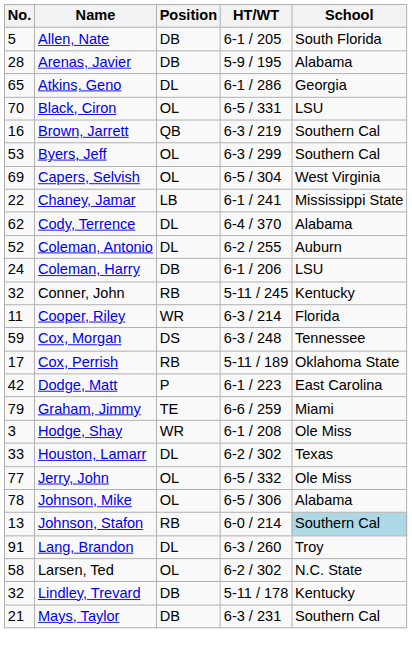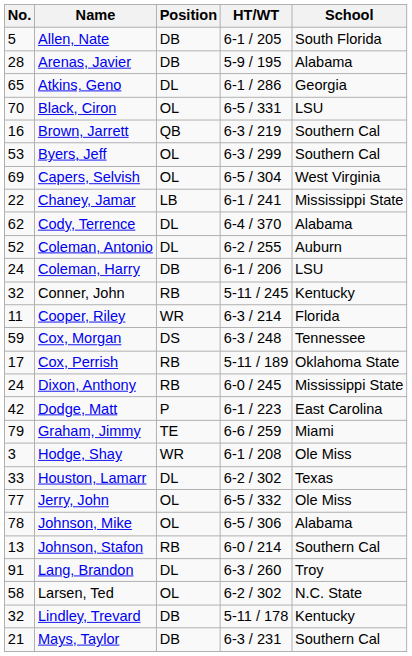+ row: 24 | Dixon, Anthony | RB | 6-0 / 245 | Mississippi State
Johnson, Stafon | School: lightblue background -> no background
